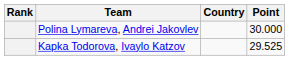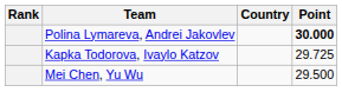Polina Lymareva, Andrei Jakovlev | Point: normal -> bold
Kapka Todorova, Ivaylo Katzov | Point: 29.525 -> 29.725
+ row: Mei Chen, Yu Wu | 29.500
